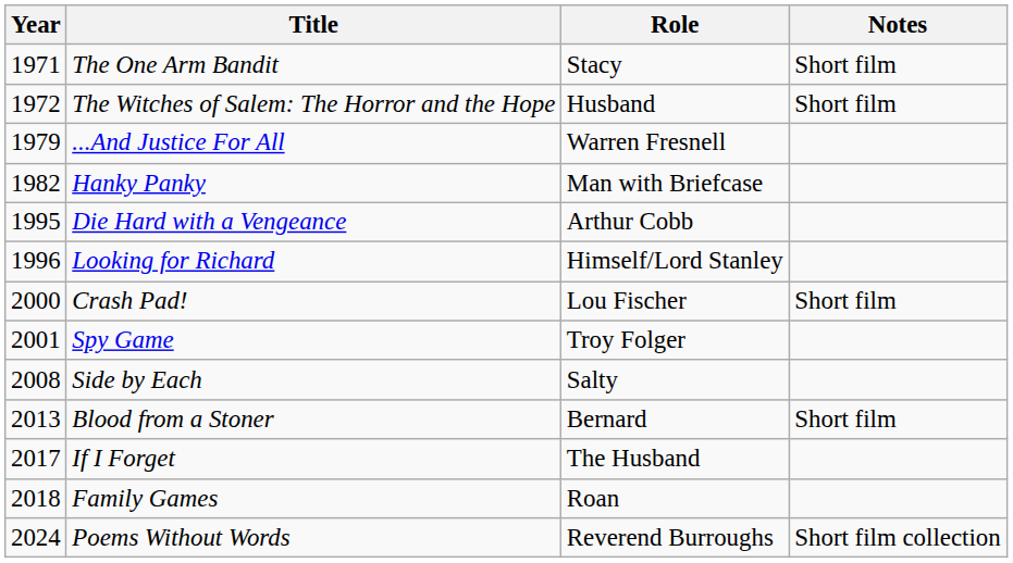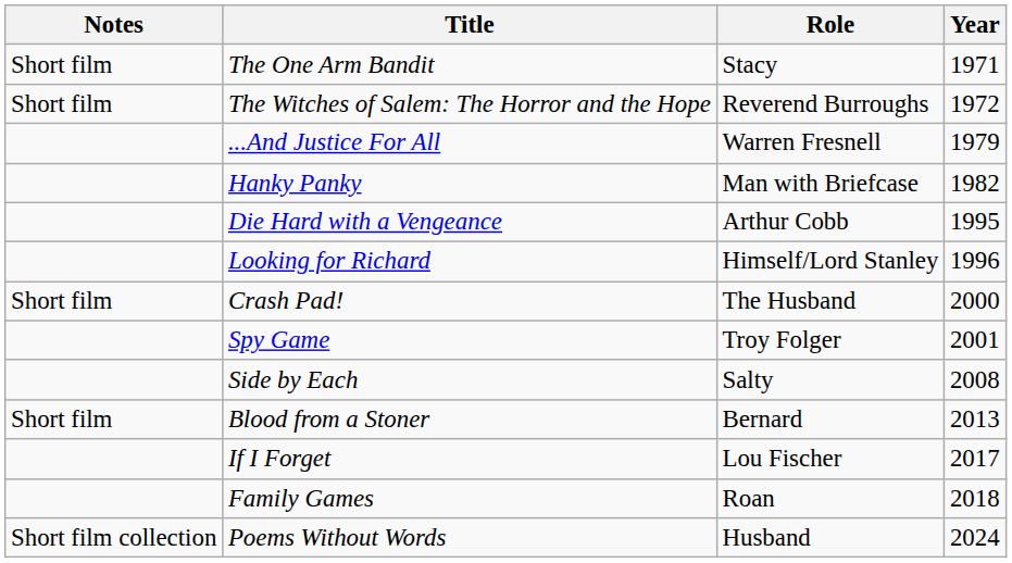columns swapped: Year <-> Notes
The Witches of Salem: The Horror and the Hope | Role: Husband -> Reverend Burroughs
Crash Pad! | Role: Lou Fischer -> The Husband
If I Forget | Role: The Husband -> Lou Fischer
Poems Without Words | Role: Reverend Burroughs -> Husband
